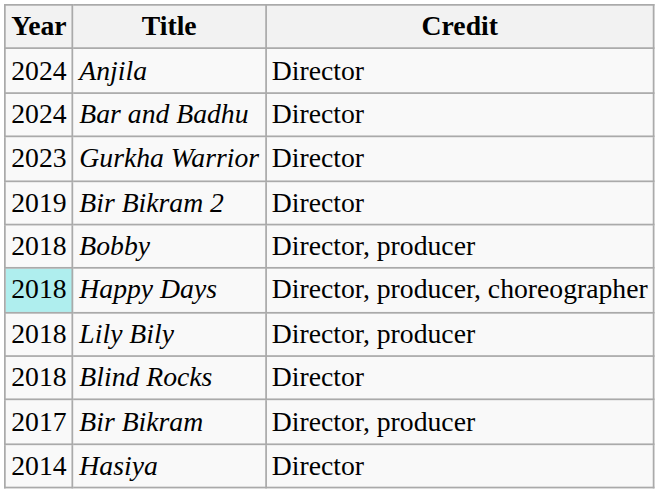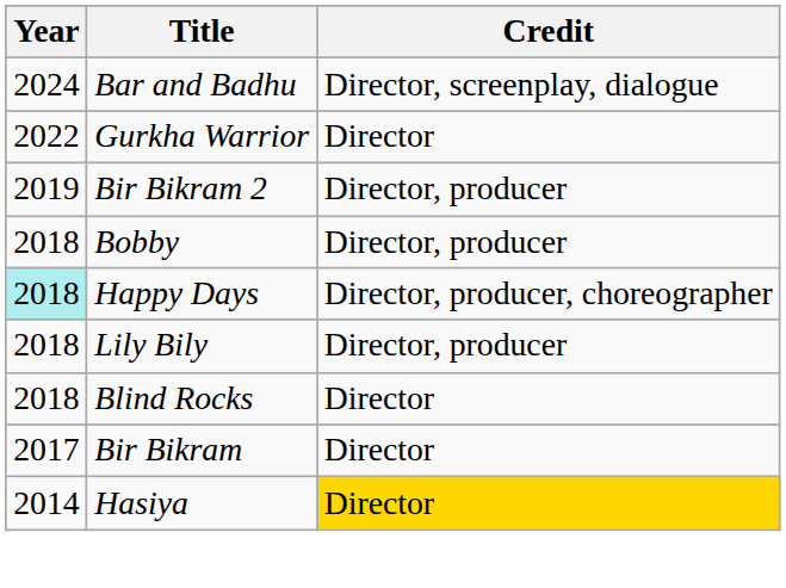- row: 2024 | Anjila | Director
Bar and Badhu | Credit: Director -> Director, screenplay, dialogue
Gurkha Warrior | Year: 2023 -> 2022
Bir Bikram 2 | Credit: Director -> Director, producer
Bir Bikram | Credit: Director, producer -> Director
Hasiya | Credit: no background -> gold background
